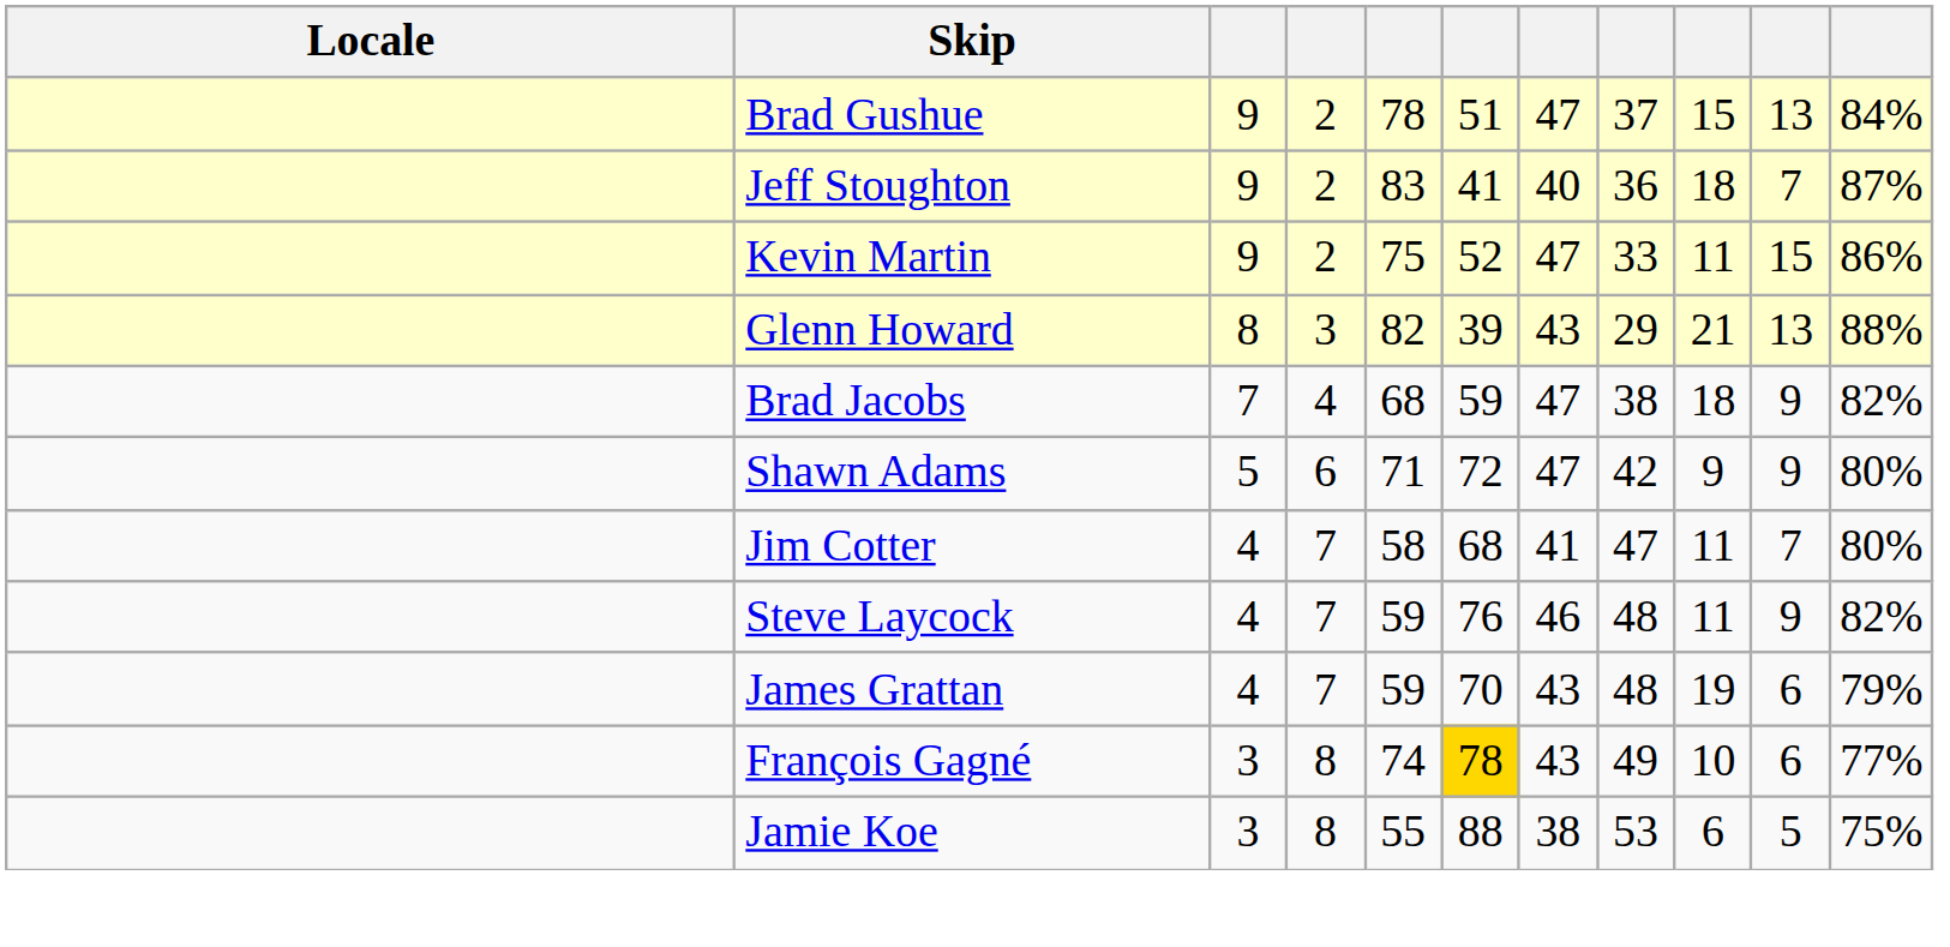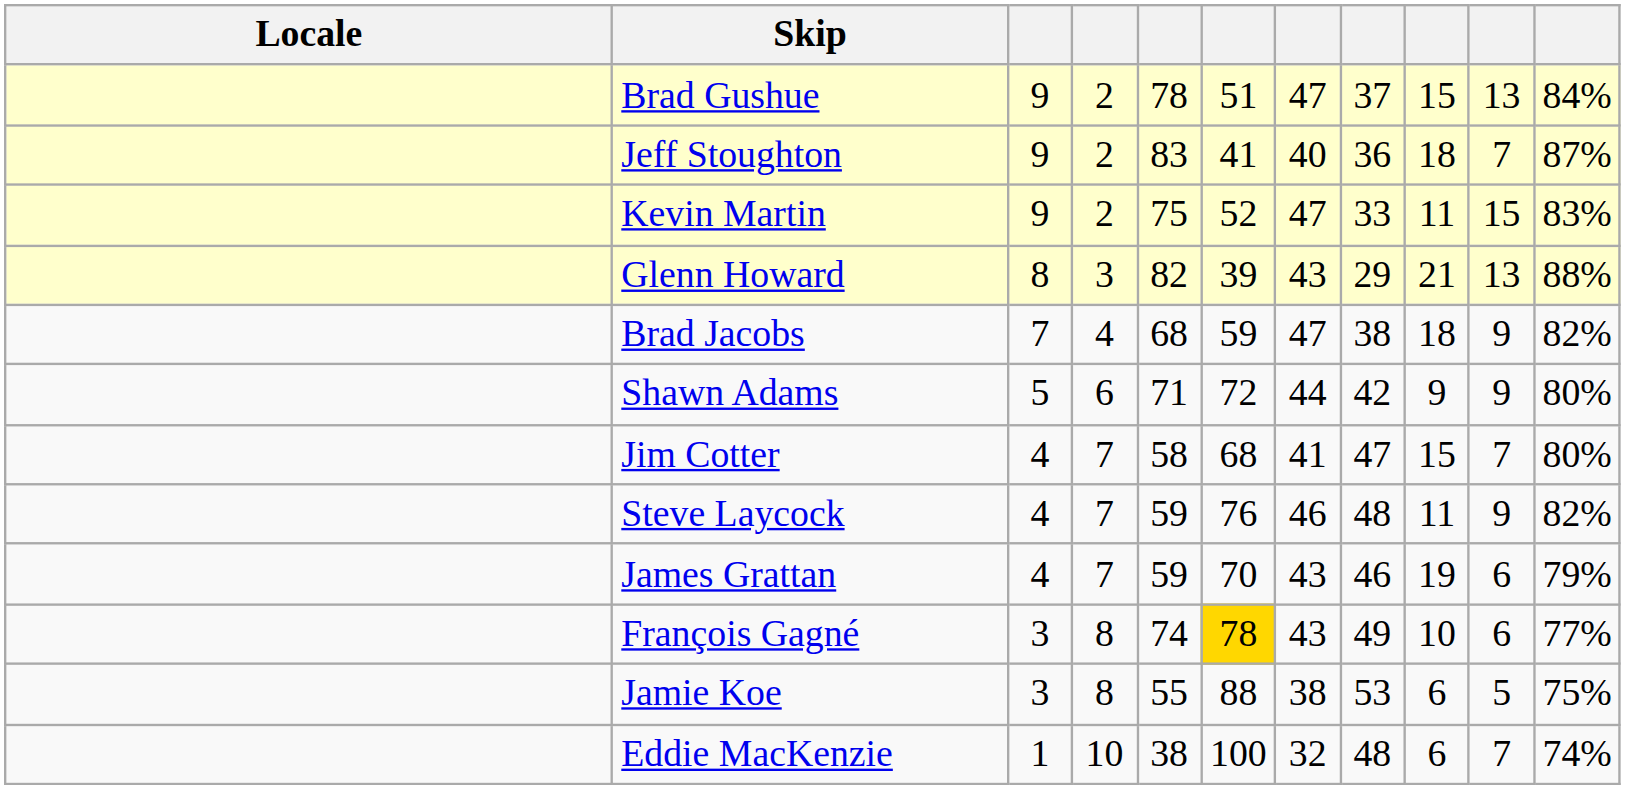Kevin Martin | column 11: 86% -> 83%
Shawn Adams | column 7: 47 -> 44
Jim Cotter | column 9: 11 -> 15
James Grattan | column 8: 48 -> 46
+ row: Eddie MacKenzie | 1 | 10 | 38 | 100 | 32 | 48 | 6 | 7 | 74%
